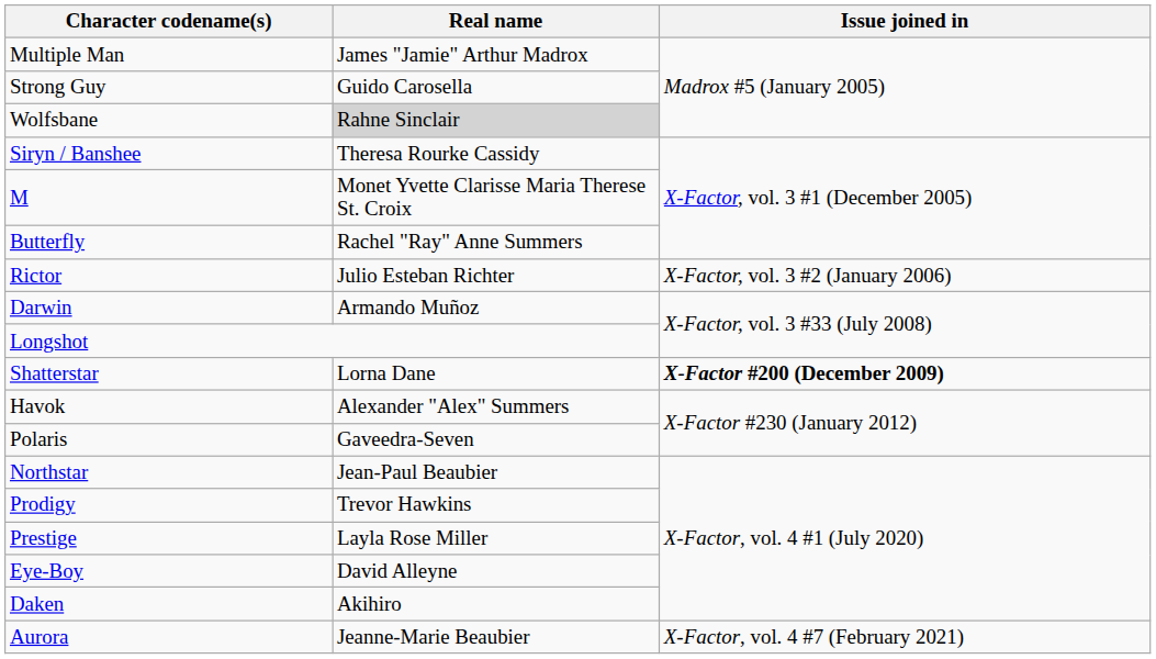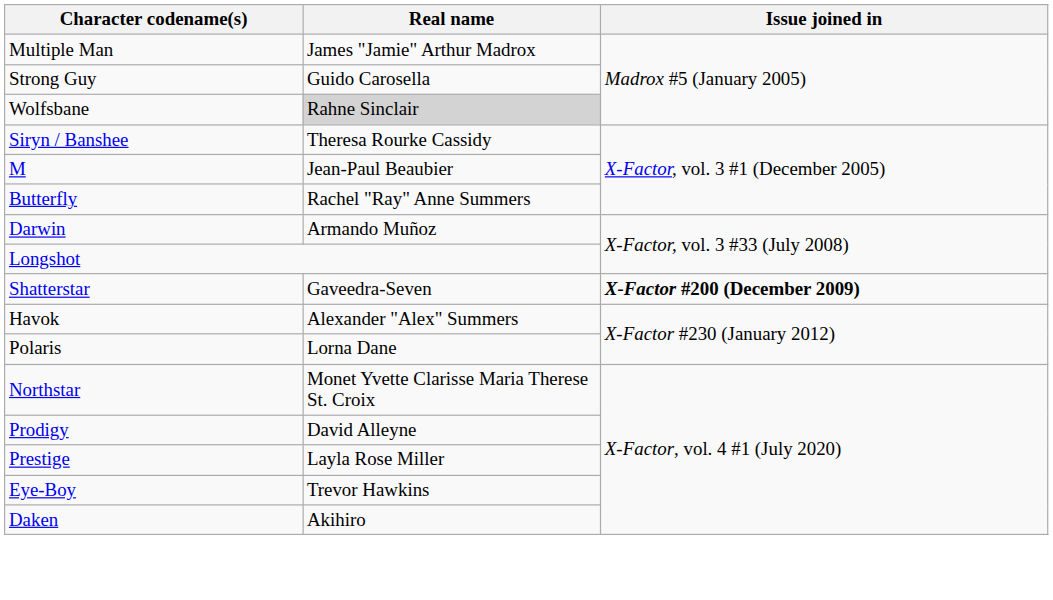M | Real name: Monet Yvette Clarisse Maria Therese St. Croix -> Jean-Paul Beaubier
- row: Rictor | Julio Esteban Richter | X-Factor, vol. 3 #2 (January 2006)
Shatterstar | Real name: Lorna Dane -> Gaveedra-Seven
Polaris | Real name: Gaveedra-Seven -> Lorna Dane
Northstar | Real name: Jean-Paul Beaubier -> Monet Yvette Clarisse Maria Therese St. Croix
Prodigy | Real name: Trevor Hawkins -> David Alleyne
Eye-Boy | Real name: David Alleyne -> Trevor Hawkins
- row: Aurora | Jeanne-Marie Beaubier | X-Factor, vol. 4 #7 (February 2021)
